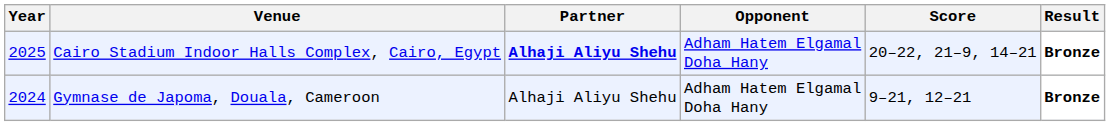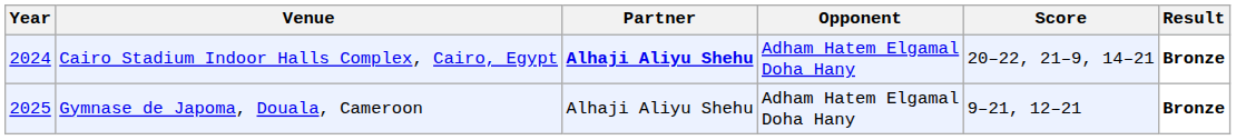Cairo Stadium Indoor Halls Complex, Cairo, Egypt | Year: 2025 -> 2024
Gymnase de Japoma, Douala, Cameroon | Year: 2024 -> 2025
